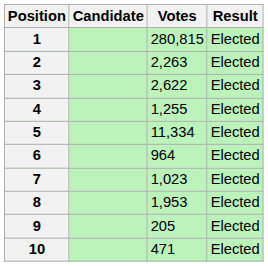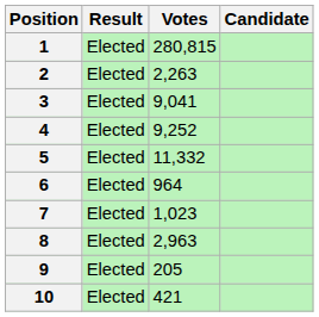columns swapped: Candidate <-> Result
3 | Votes: 2,622 -> 9,041
4 | Votes: 1,255 -> 9,252
5 | Votes: 11,334 -> 11,332
8 | Votes: 1,953 -> 2,963
10 | Votes: 471 -> 421
